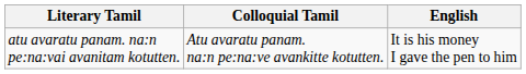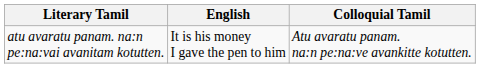columns swapped: Colloquial Tamil <-> English
